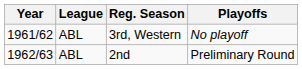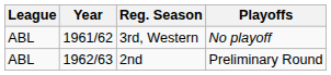columns swapped: Year <-> League
